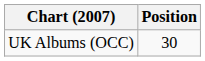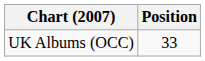UK Albums (OCC) | Position: 30 -> 33
